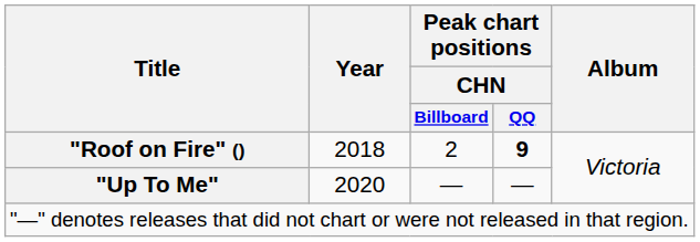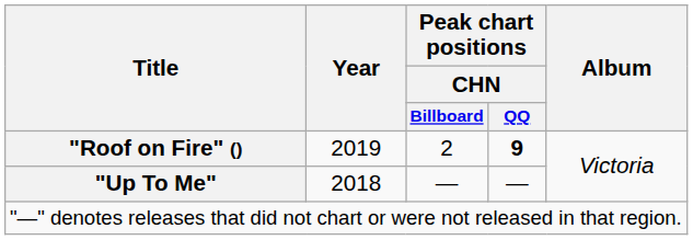"Roof on Fire" () | Year: 2018 -> 2019
"Up To Me" | Year: 2020 -> 2018
